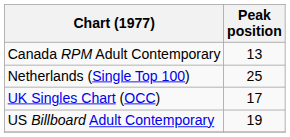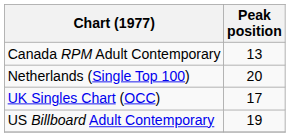Netherlands (Single Top 100) | Peak position: 25 -> 20
